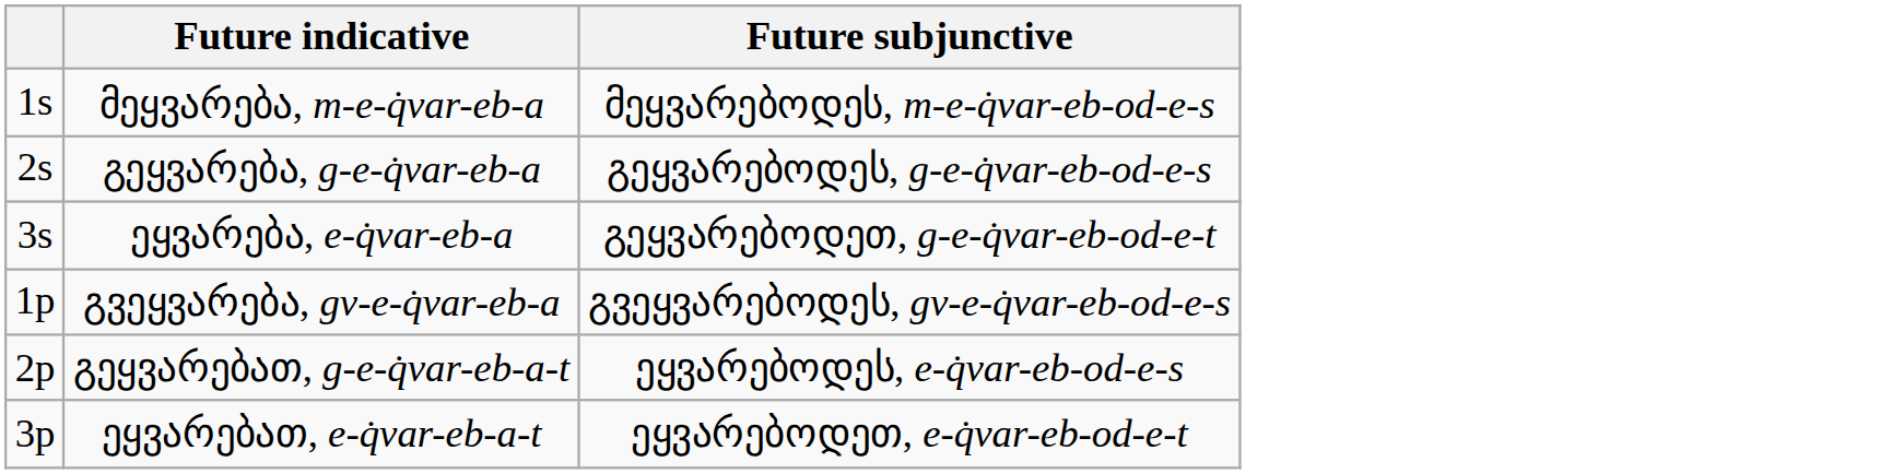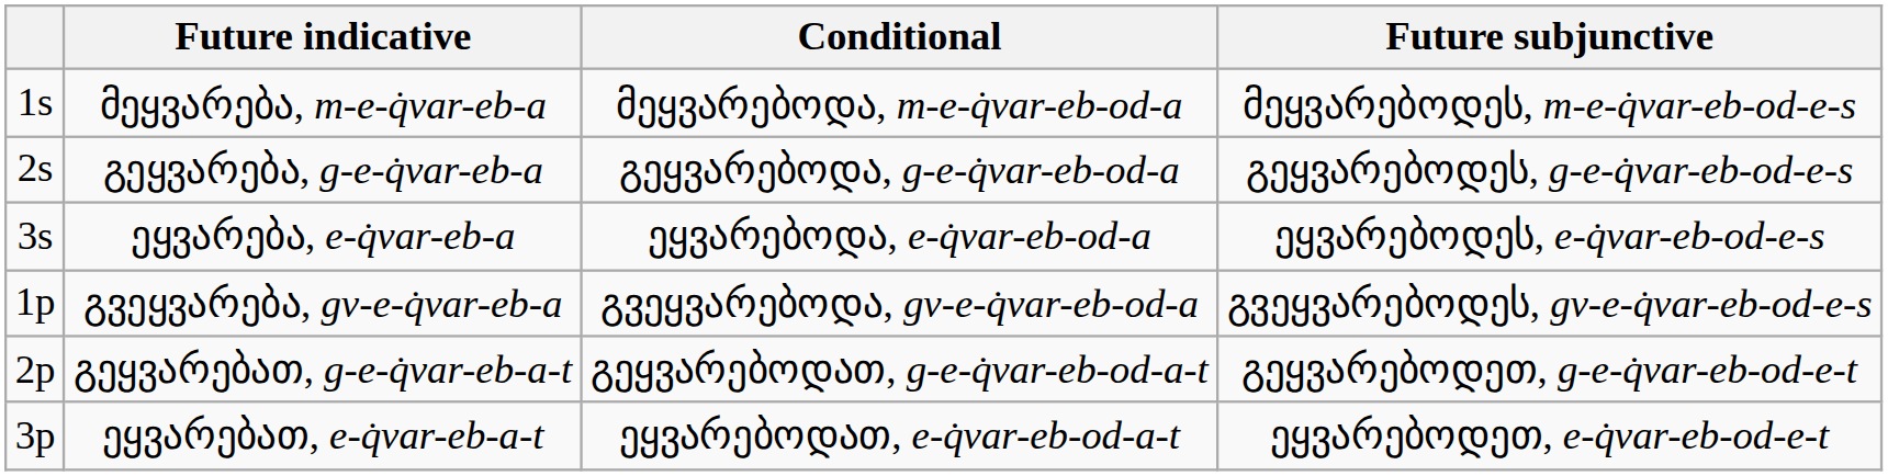+ column: Conditional | მეყვარებოდა, m-e-q̇var-eb-od-a | გეყვარებოდა, g-e-q̇var-eb-od-a | ეყვარებოდა, e-q̇var-eb-od-a | გვეყვარებოდა, gv-e-q̇var-eb-od-a | გეყვარებოდათ, g-e-q̇var-eb-od-a-t | ეყვარებოდათ, e-q̇var-eb-od-a-t
ეყვარება, e-q̇var-eb-a | Future subjunctive: გეყვარებოდეთ, g-e-q̇var-eb-od-e-t -> ეყვარებოდეს, e-q̇var-eb-od-e-s
გეყვარებათ, g-e-q̇var-eb-a-t | Future subjunctive: ეყვარებოდეს, e-q̇var-eb-od-e-s -> გეყვარებოდეთ, g-e-q̇var-eb-od-e-t
